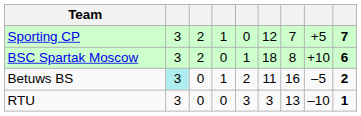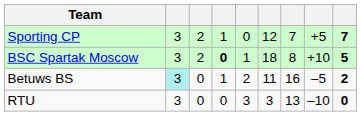BSC Spartak Moscow | column 4: normal -> bold
BSC Spartak Moscow | column 9: 6 -> 5
RTU | column 9: 1 -> 0
